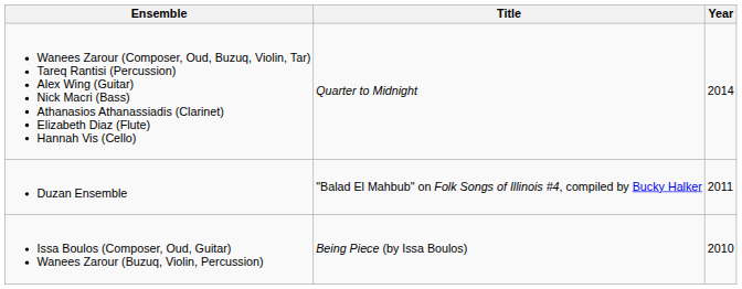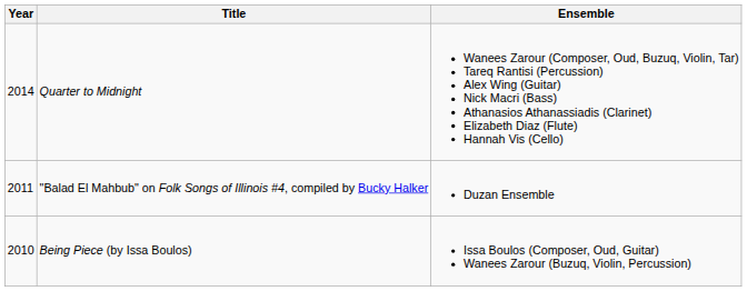columns swapped: Year <-> Ensemble
